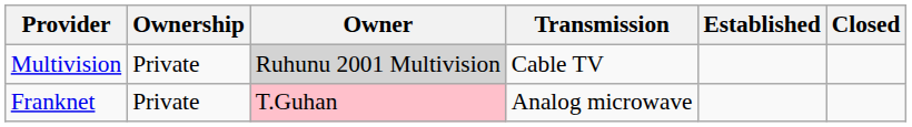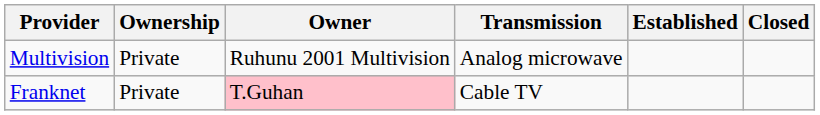Multivision | Owner: lightgrey background -> no background
Multivision | Transmission: Cable TV -> Analog microwave
Franknet | Transmission: Analog microwave -> Cable TV
